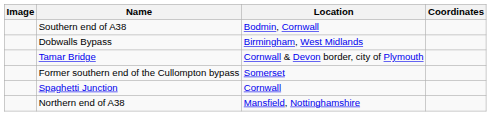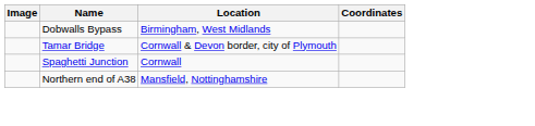- row: Southern end of A38 | Bodmin, Cornwall
- row: Former southern end of the Cullompton bypass | Somerset
